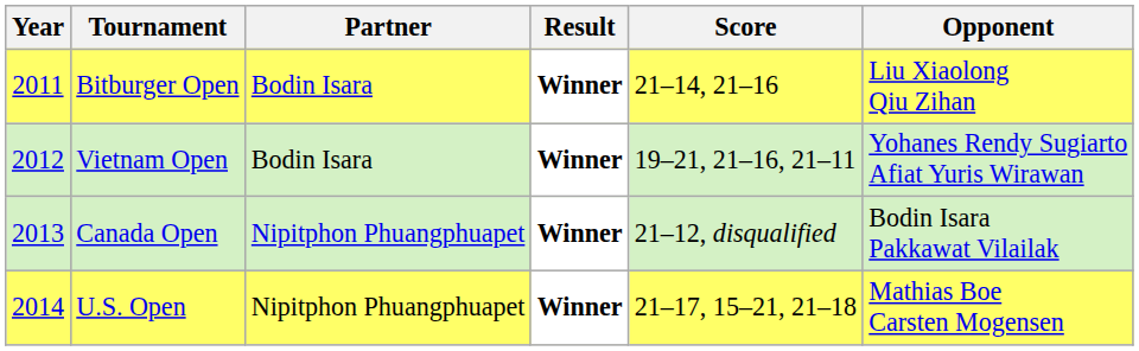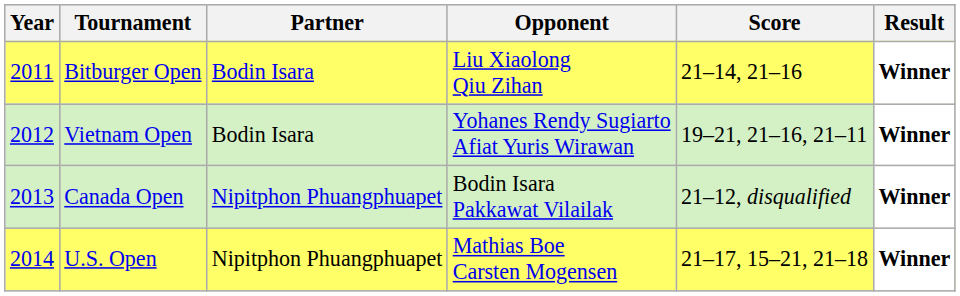columns swapped: Opponent <-> Result
